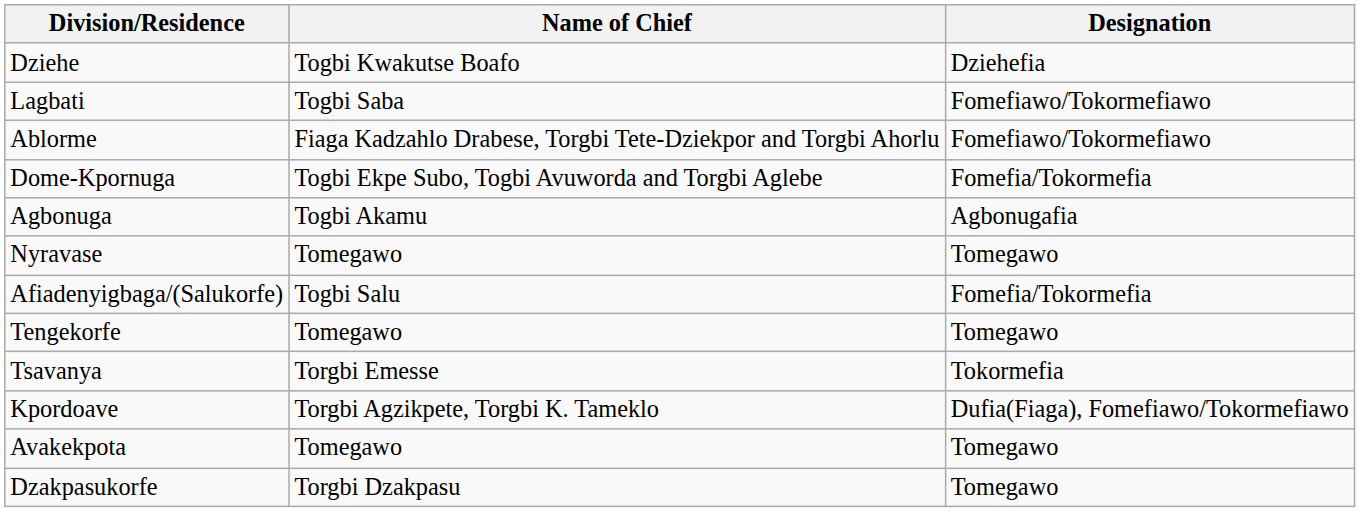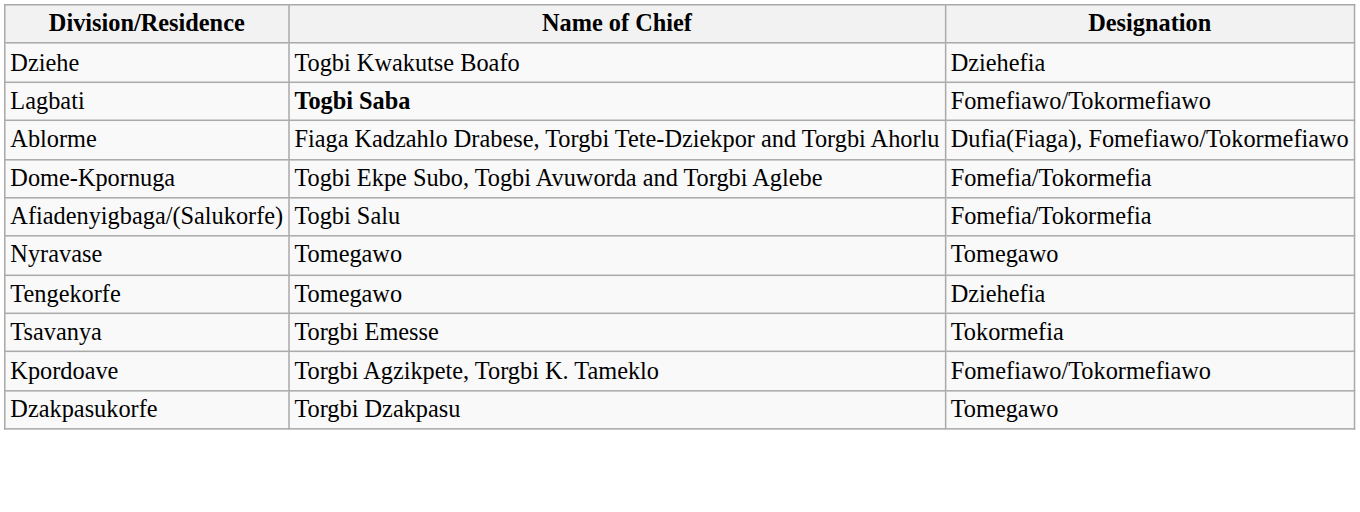Lagbati | Name of Chief: normal -> bold
Ablorme | Designation: Fomefiawo/Tokormefiawo -> Dufia(Fiaga), Fomefiawo/Tokormefiawo
- row: Agbonuga | Togbi Akamu | Agbonugafia
rows swapped: Afiadenyigbaga/(Salukorfe) <-> Nyravase
Tengekorfe | Designation: Tomegawo -> Dziehefia
Kpordoave | Designation: Dufia(Fiaga), Fomefiawo/Tokormefiawo -> Fomefiawo/Tokormefiawo
- row: Avakekpota | Tomegawo | Tomegawo
